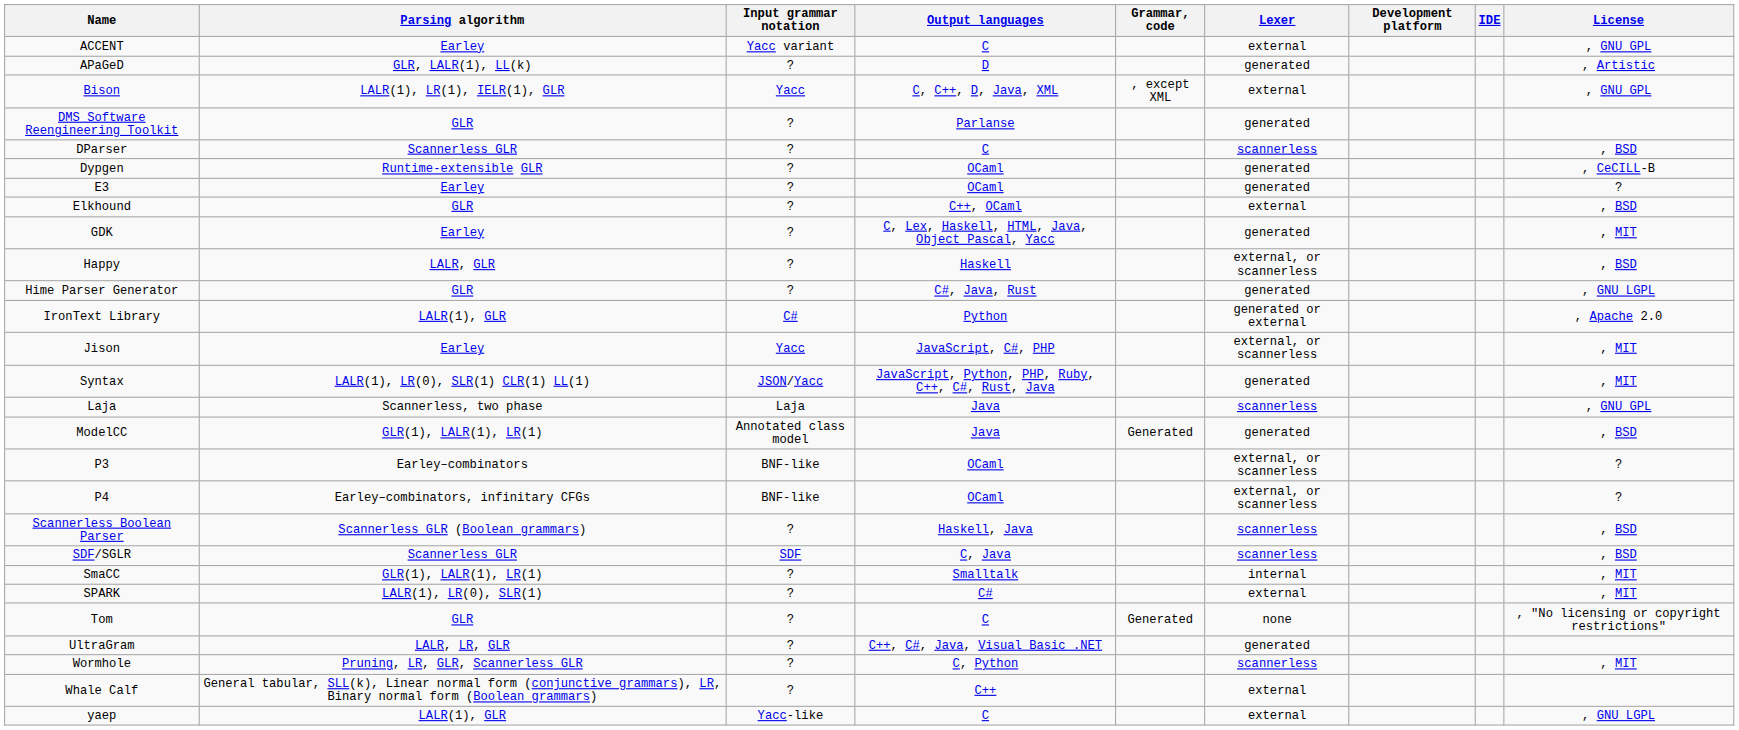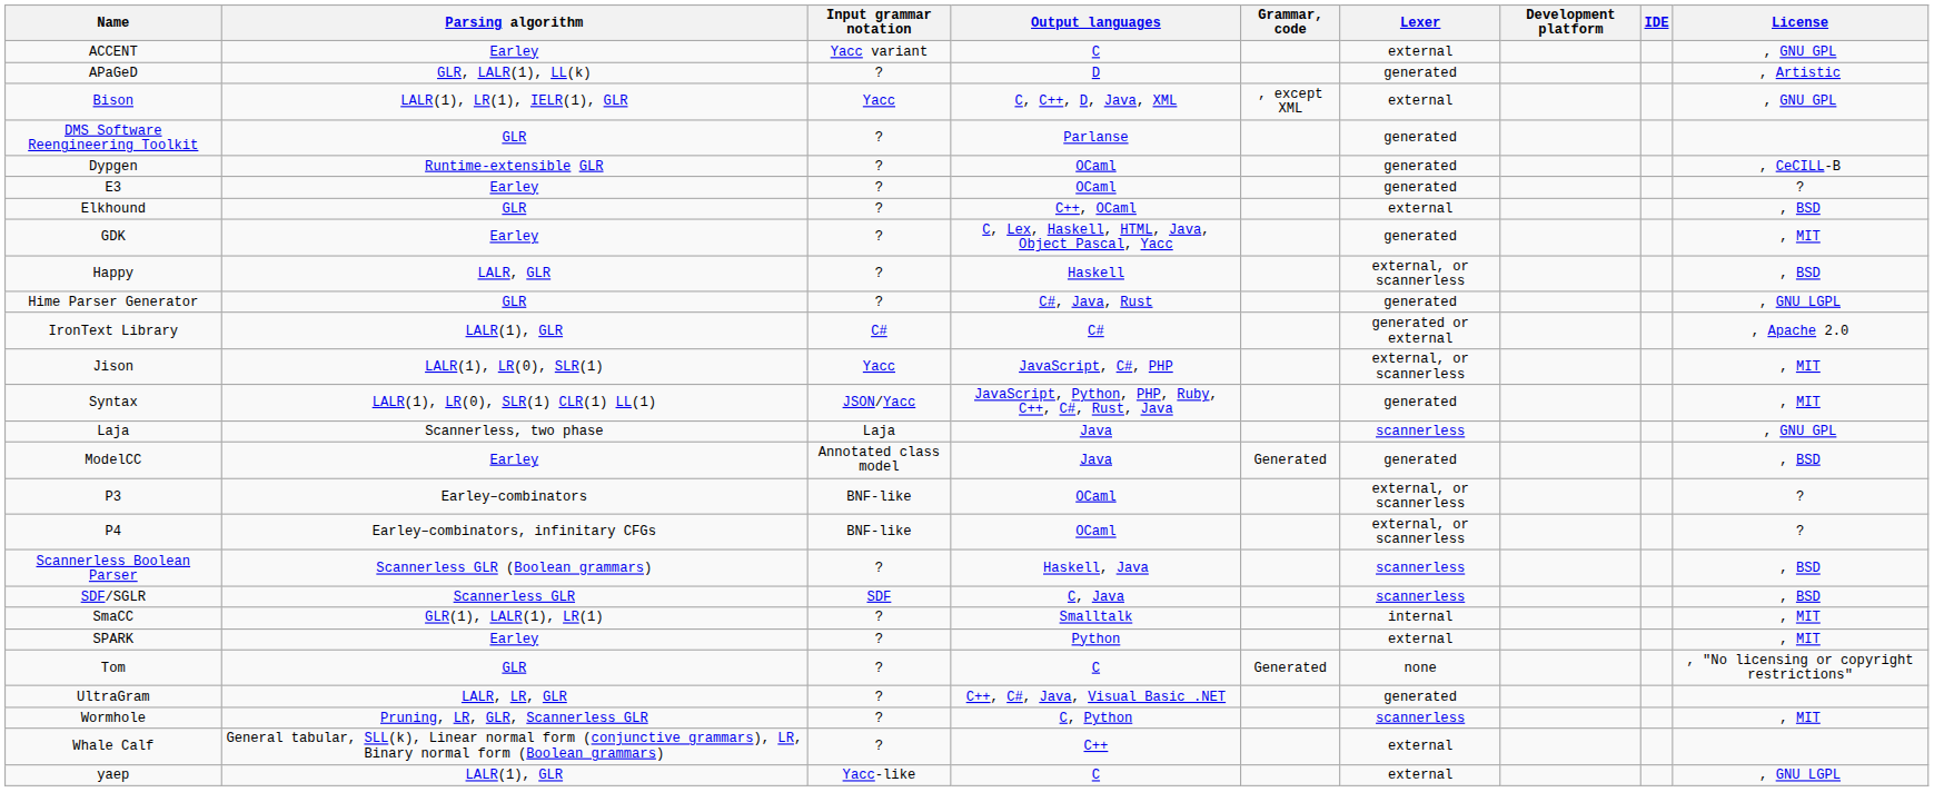- row: DParser | Scannerless GLR | ? | C | scannerless | , BSD
IronText Library | Output languages: Python -> C#
Jison | Parsing algorithm: Earley -> LALR(1), LR(0), SLR(1)
ModelCC | Parsing algorithm: GLR(1), LALR(1), LR(1) -> Earley
SPARK | Parsing algorithm: LALR(1), LR(0), SLR(1) -> Earley
SPARK | Output languages: C# -> Python
